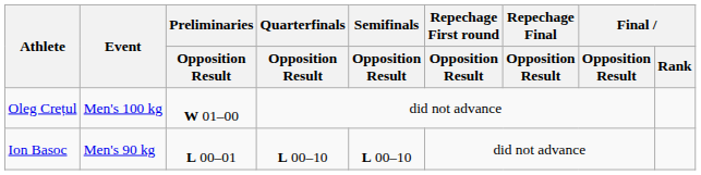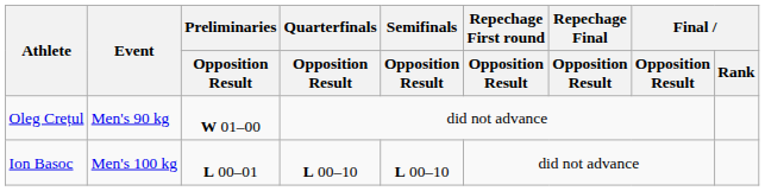Oleg Crețul | Event: Men's 100 kg -> Men's 90 kg
Ion Basoc | Event: Men's 90 kg -> Men's 100 kg
